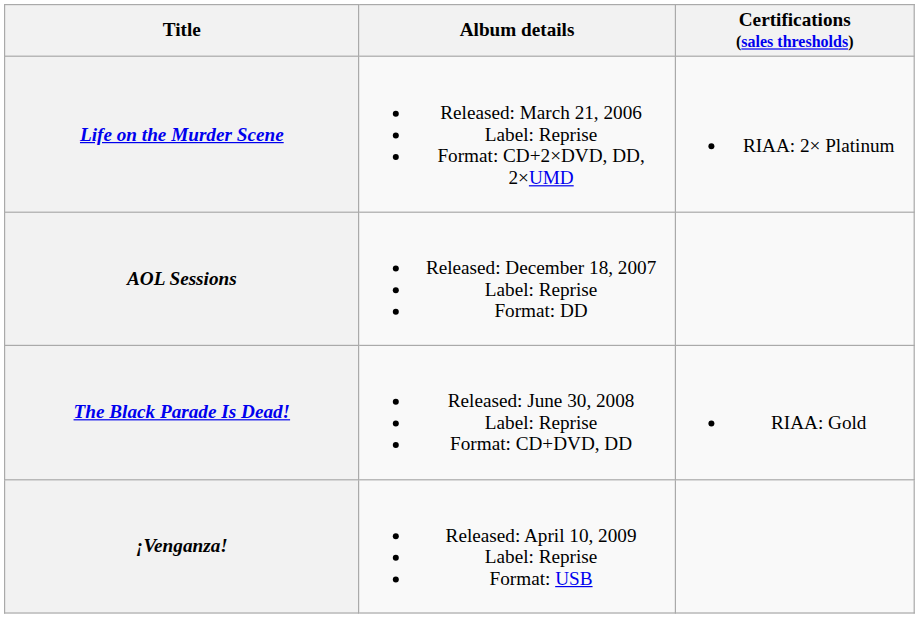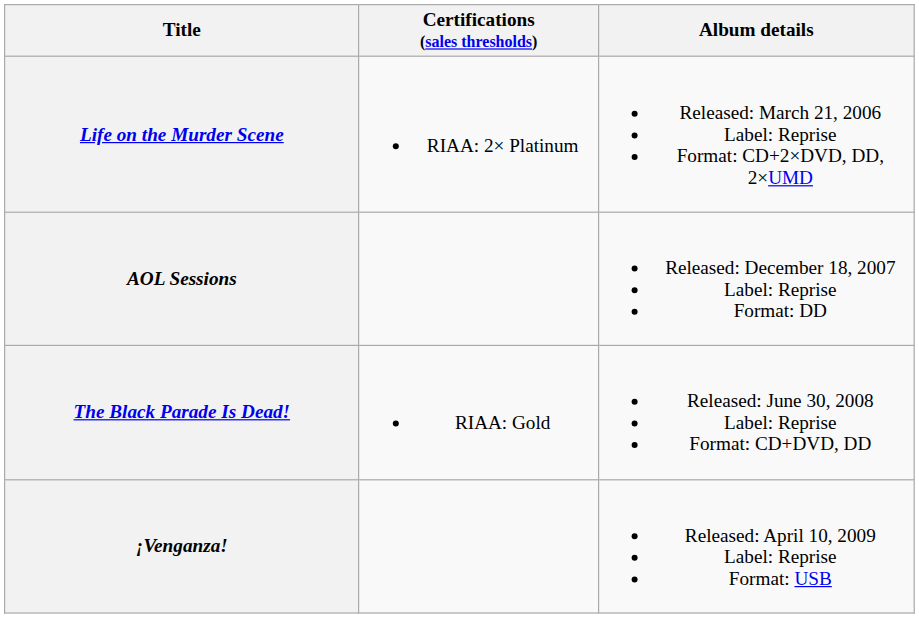columns swapped: Album details <-> Certifications (sales thresholds)
